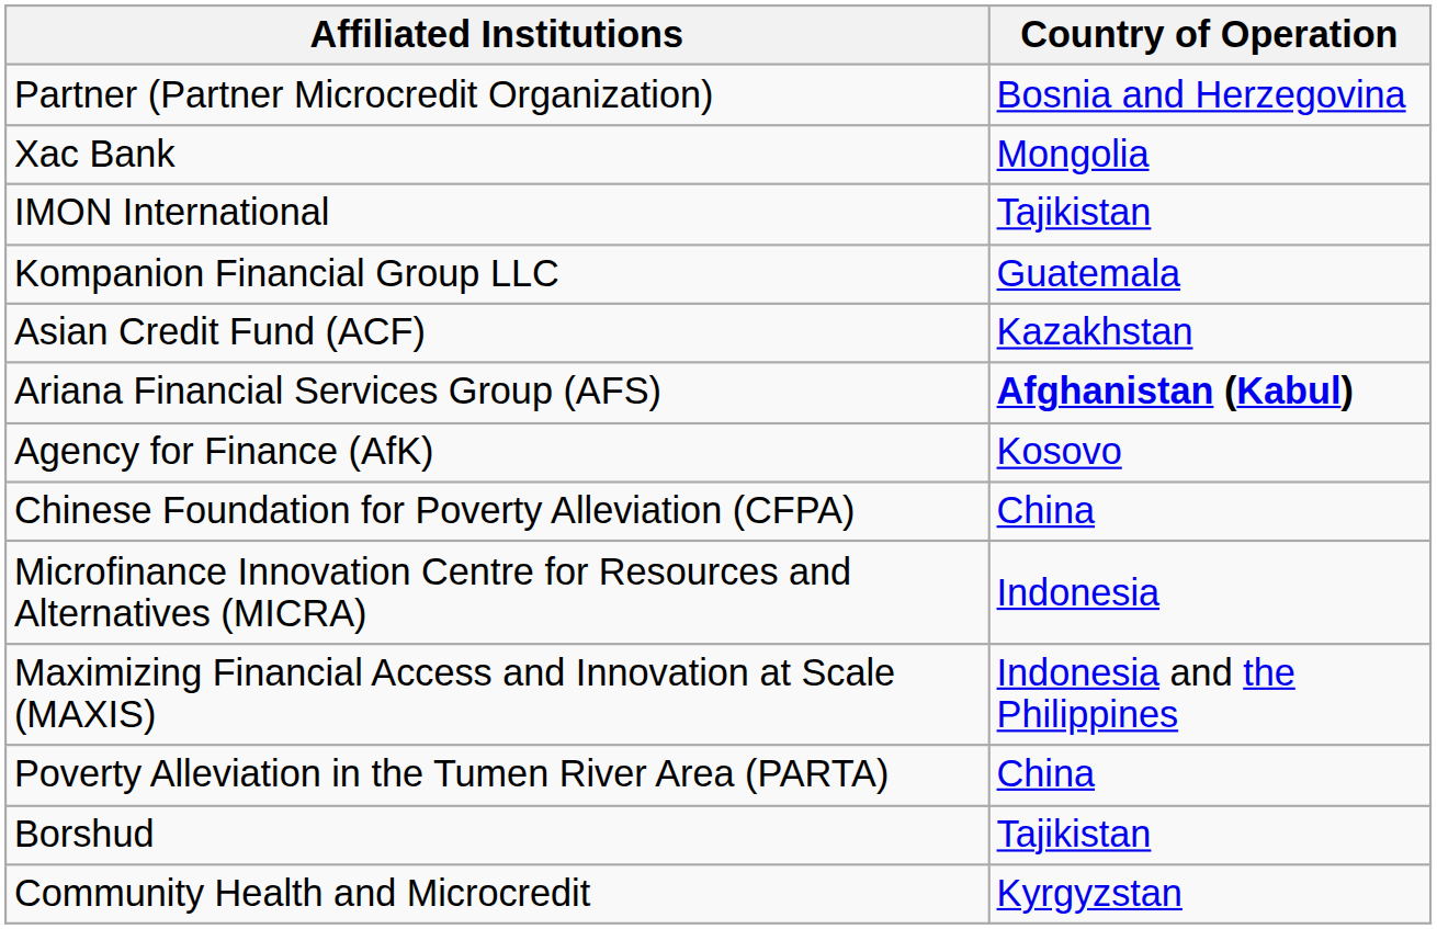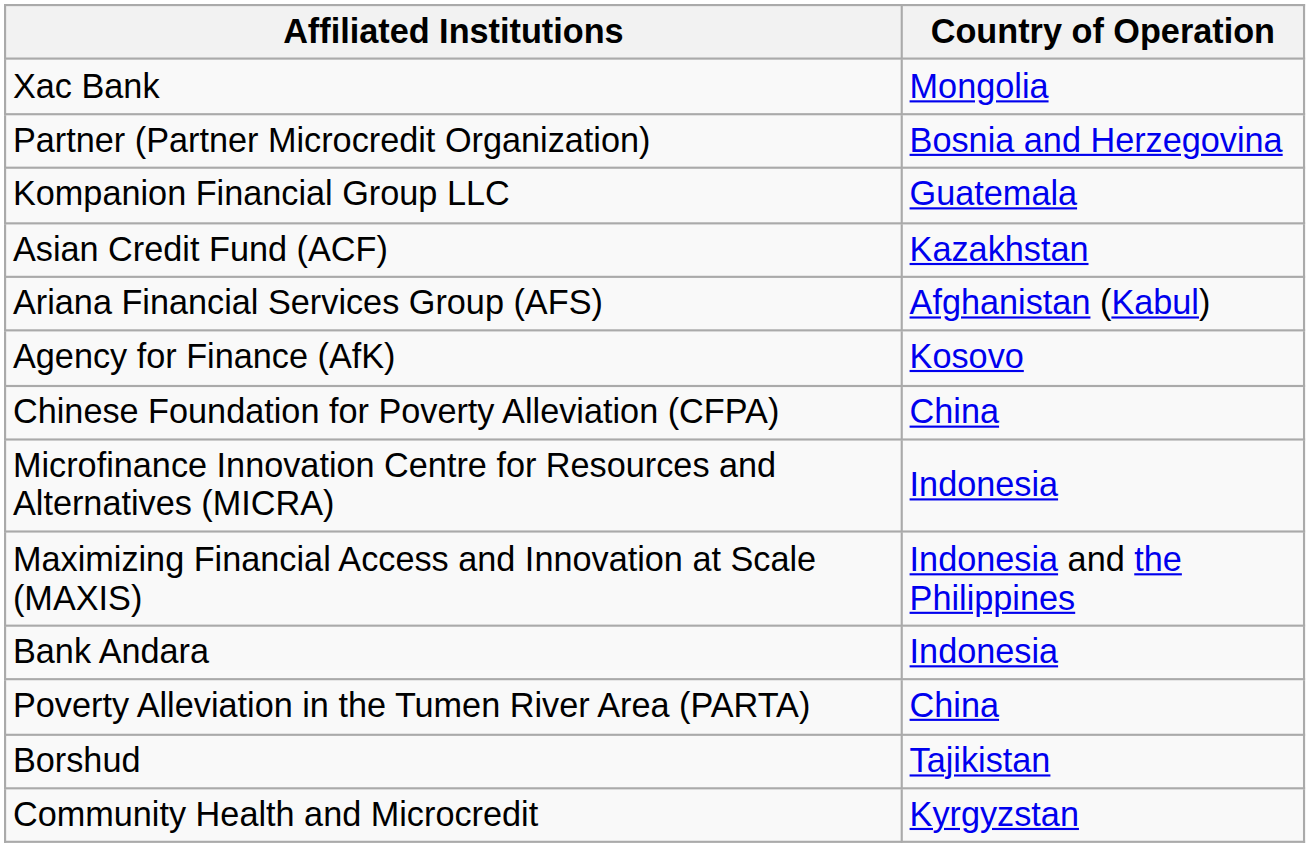rows swapped: Xac Bank <-> Partner (Partner Microcredit Organization)
- row: IMON International | Tajikistan
Ariana Financial Services Group (AFS) | Country of Operation: bold -> normal
+ row: Bank Andara | Indonesia
